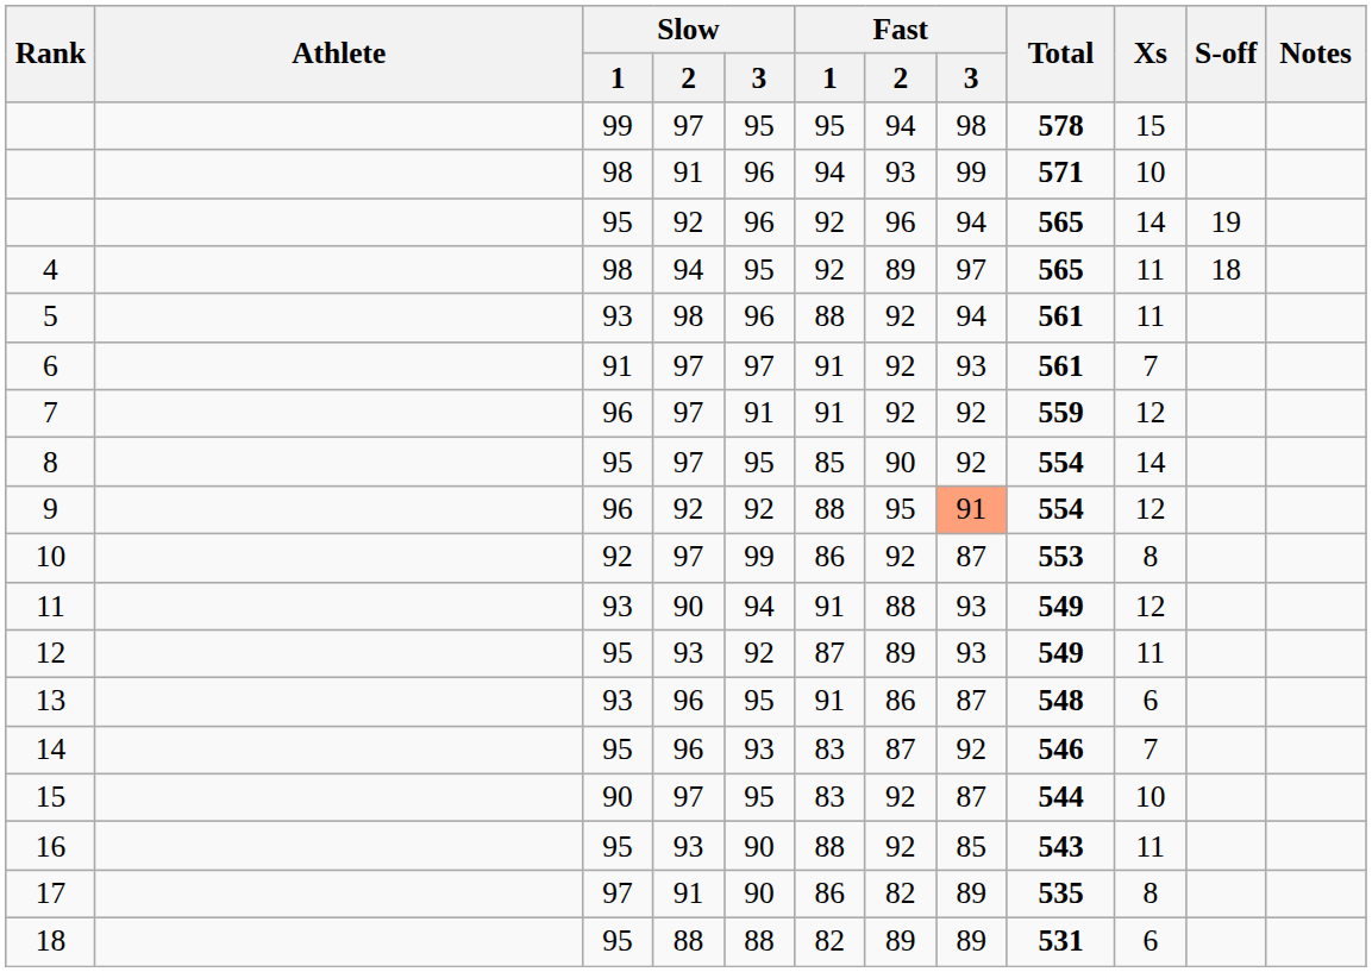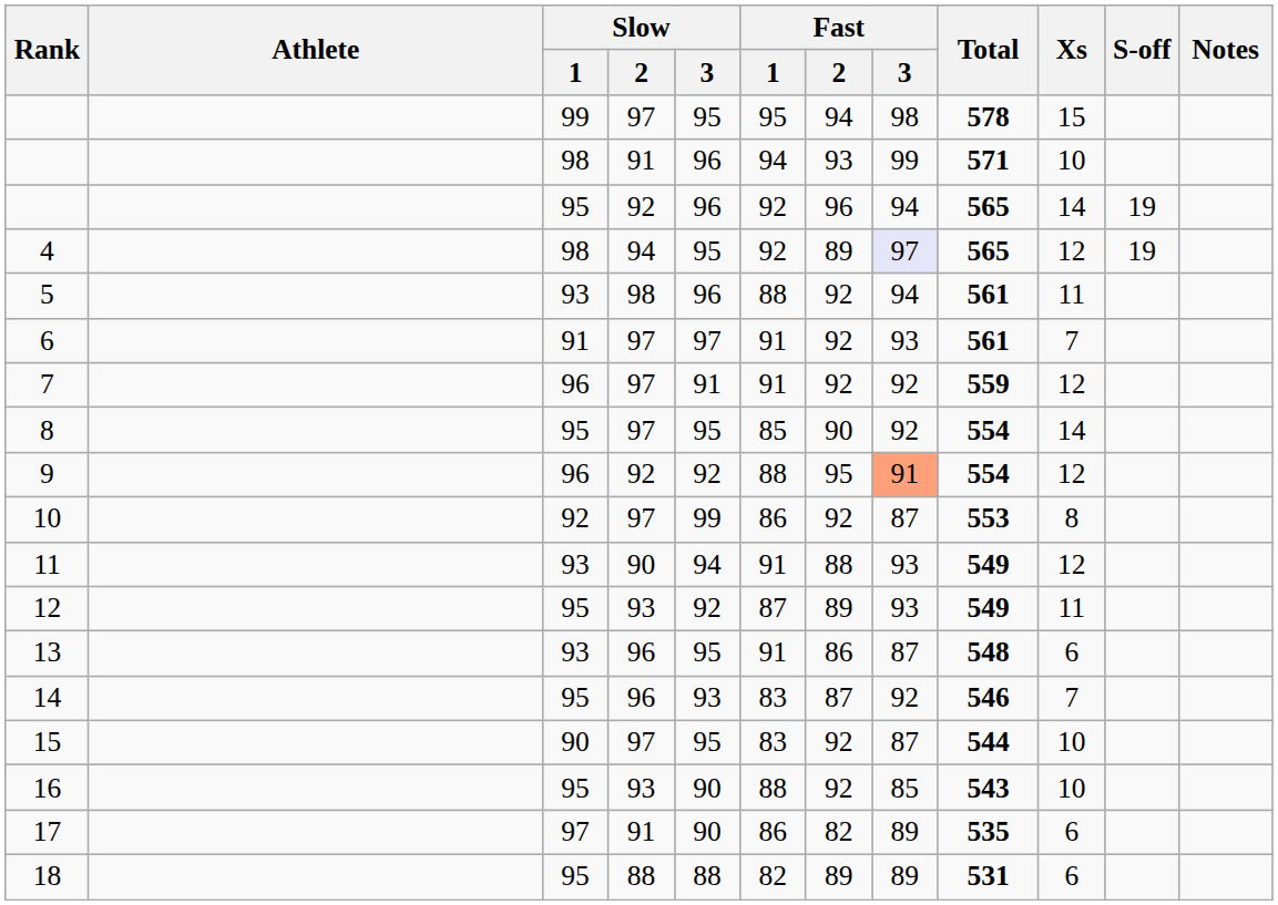4 | Fast / 3: no background -> lavender background
4 | Xs: 11 -> 12
4 | S-off: 18 -> 19
16 | Xs: 11 -> 10
17 | Xs: 8 -> 6
